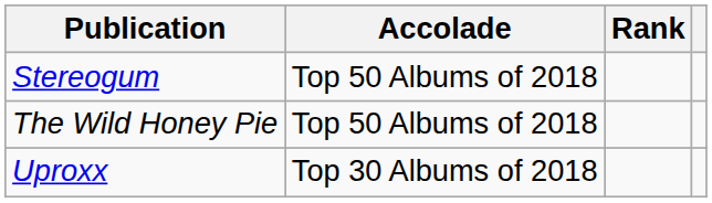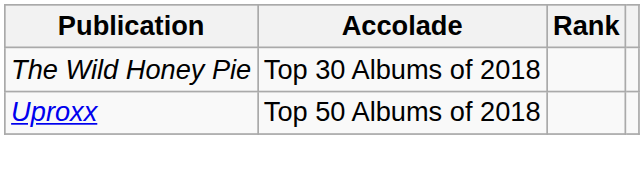- row: Stereogum | Top 50 Albums of 2018
The Wild Honey Pie | Accolade: Top 50 Albums of 2018 -> Top 30 Albums of 2018
Uproxx | Accolade: Top 30 Albums of 2018 -> Top 50 Albums of 2018
